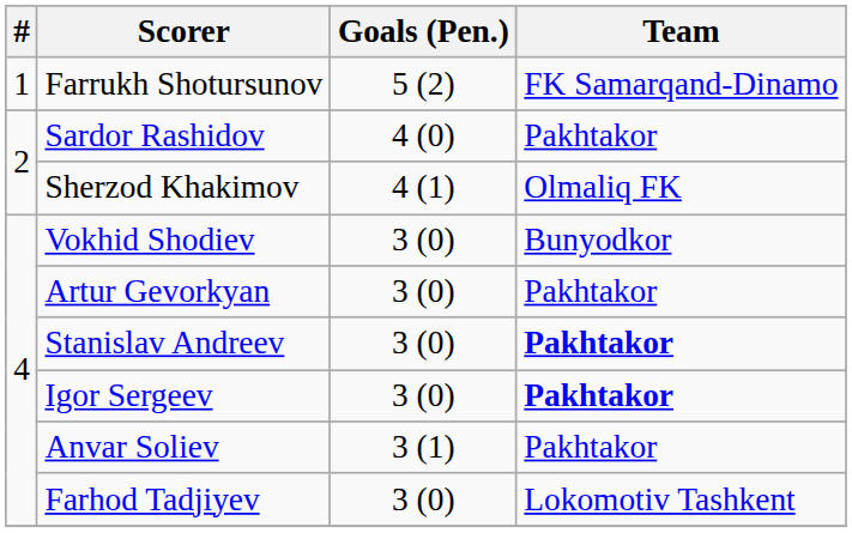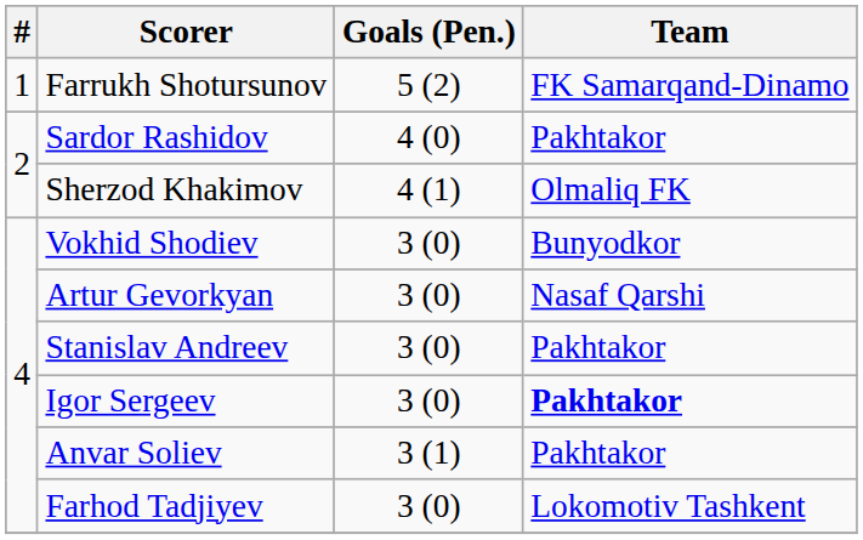Artur Gevorkyan | Team: Pakhtakor -> Nasaf Qarshi
Stanislav Andreev | Team: bold -> normal
